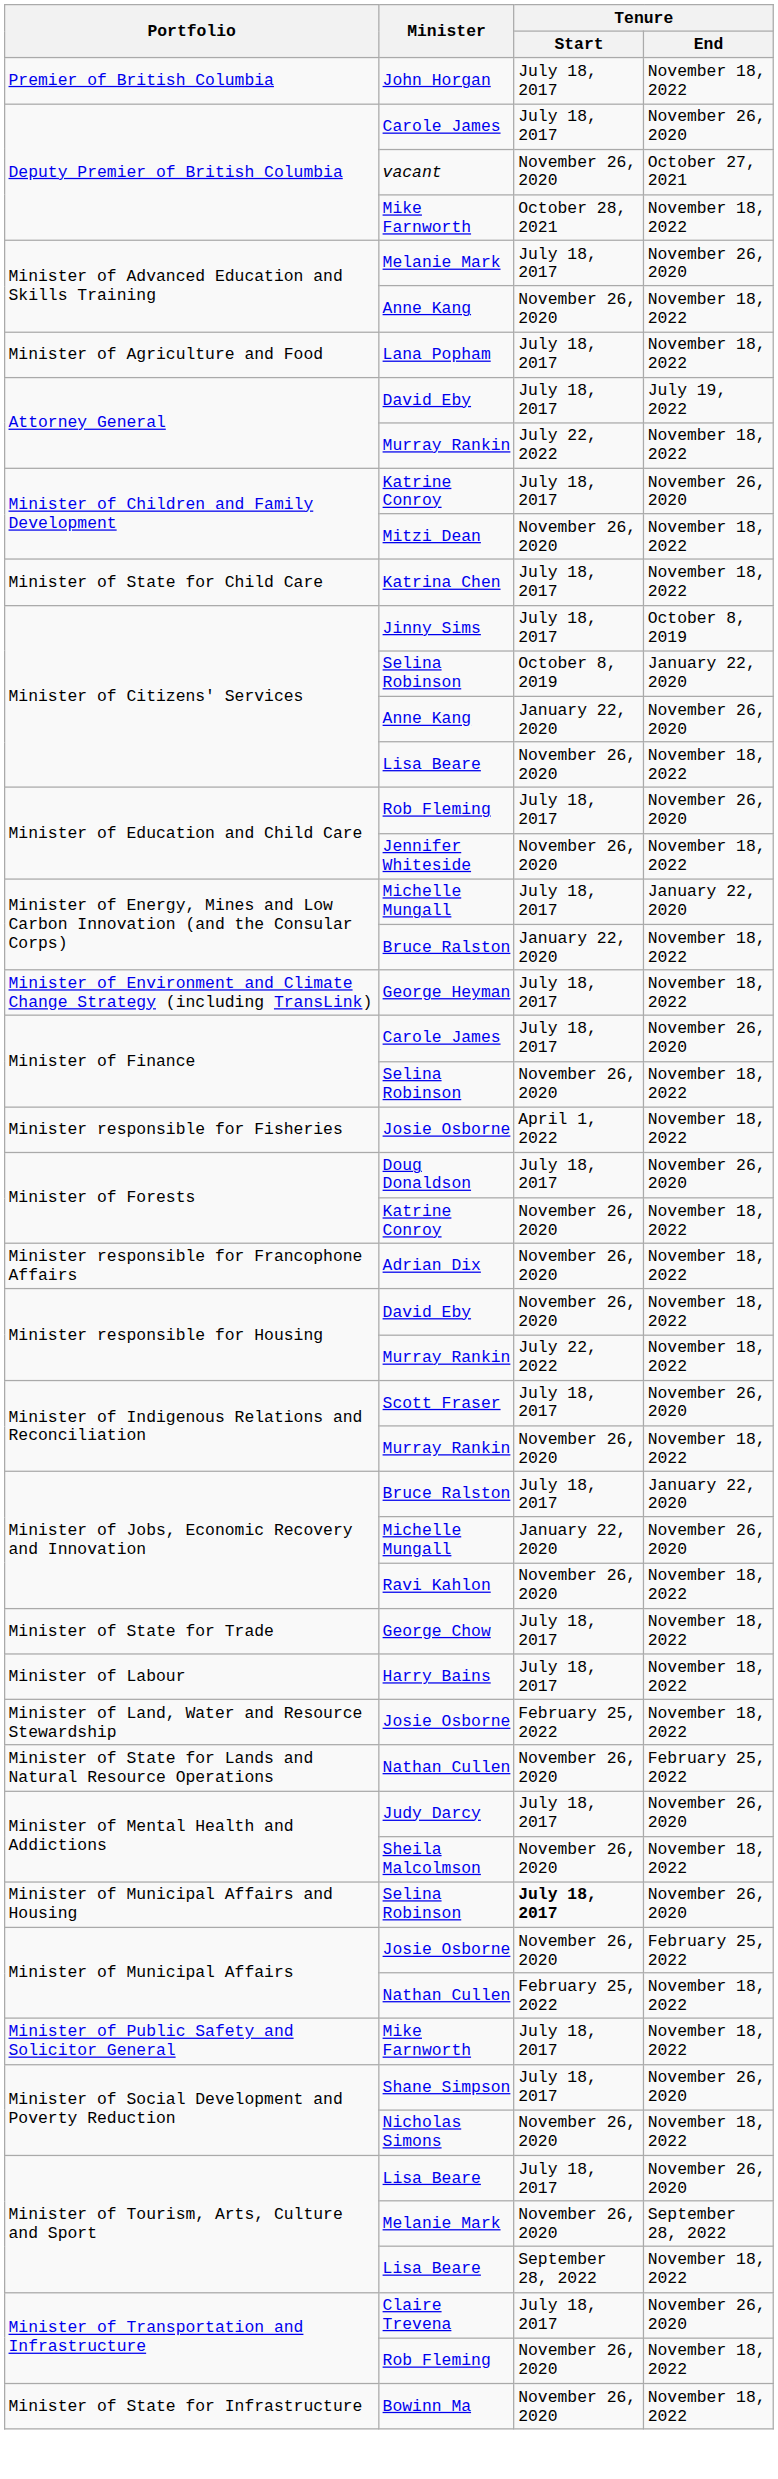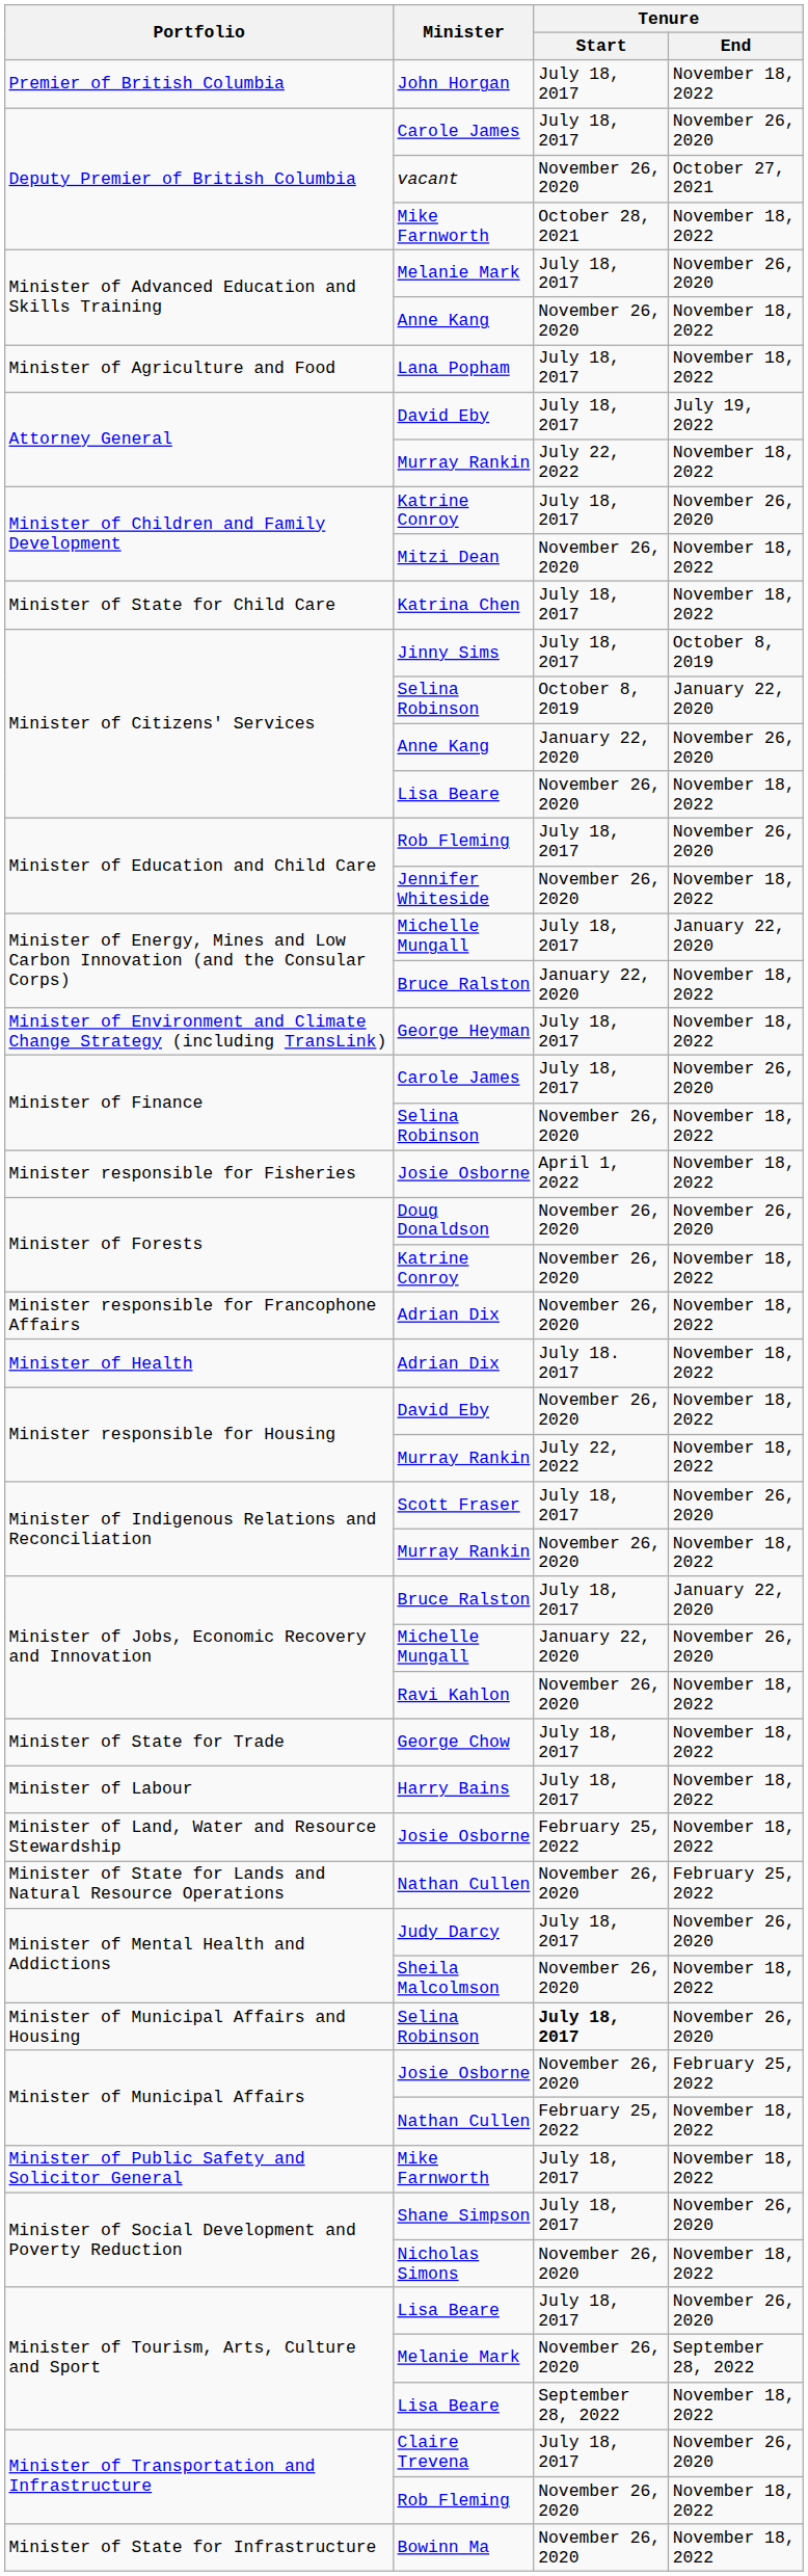Doug Donaldson | Tenure / Start: July 18, 2017 -> November 26, 2020
+ row: Minister of Health | Adrian Dix | July 18. 2017 | November 18, 2022
